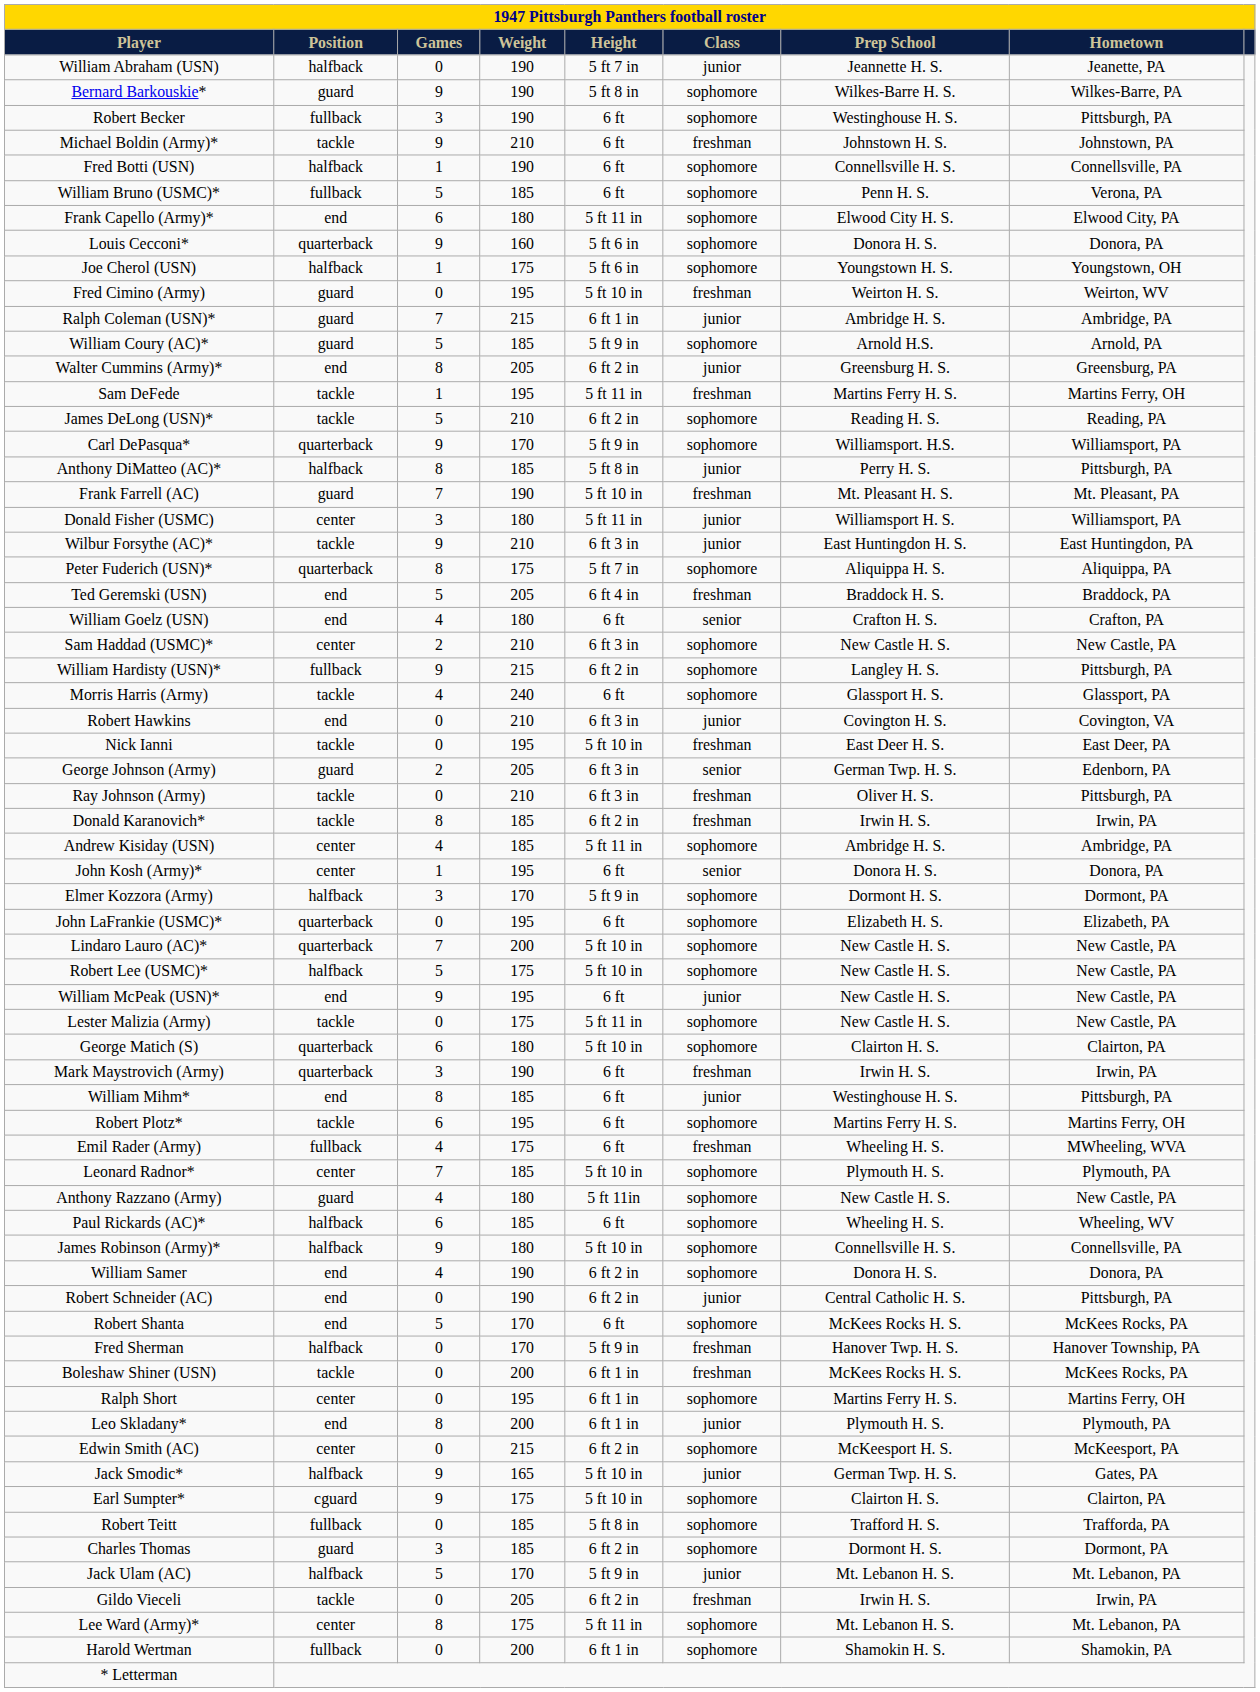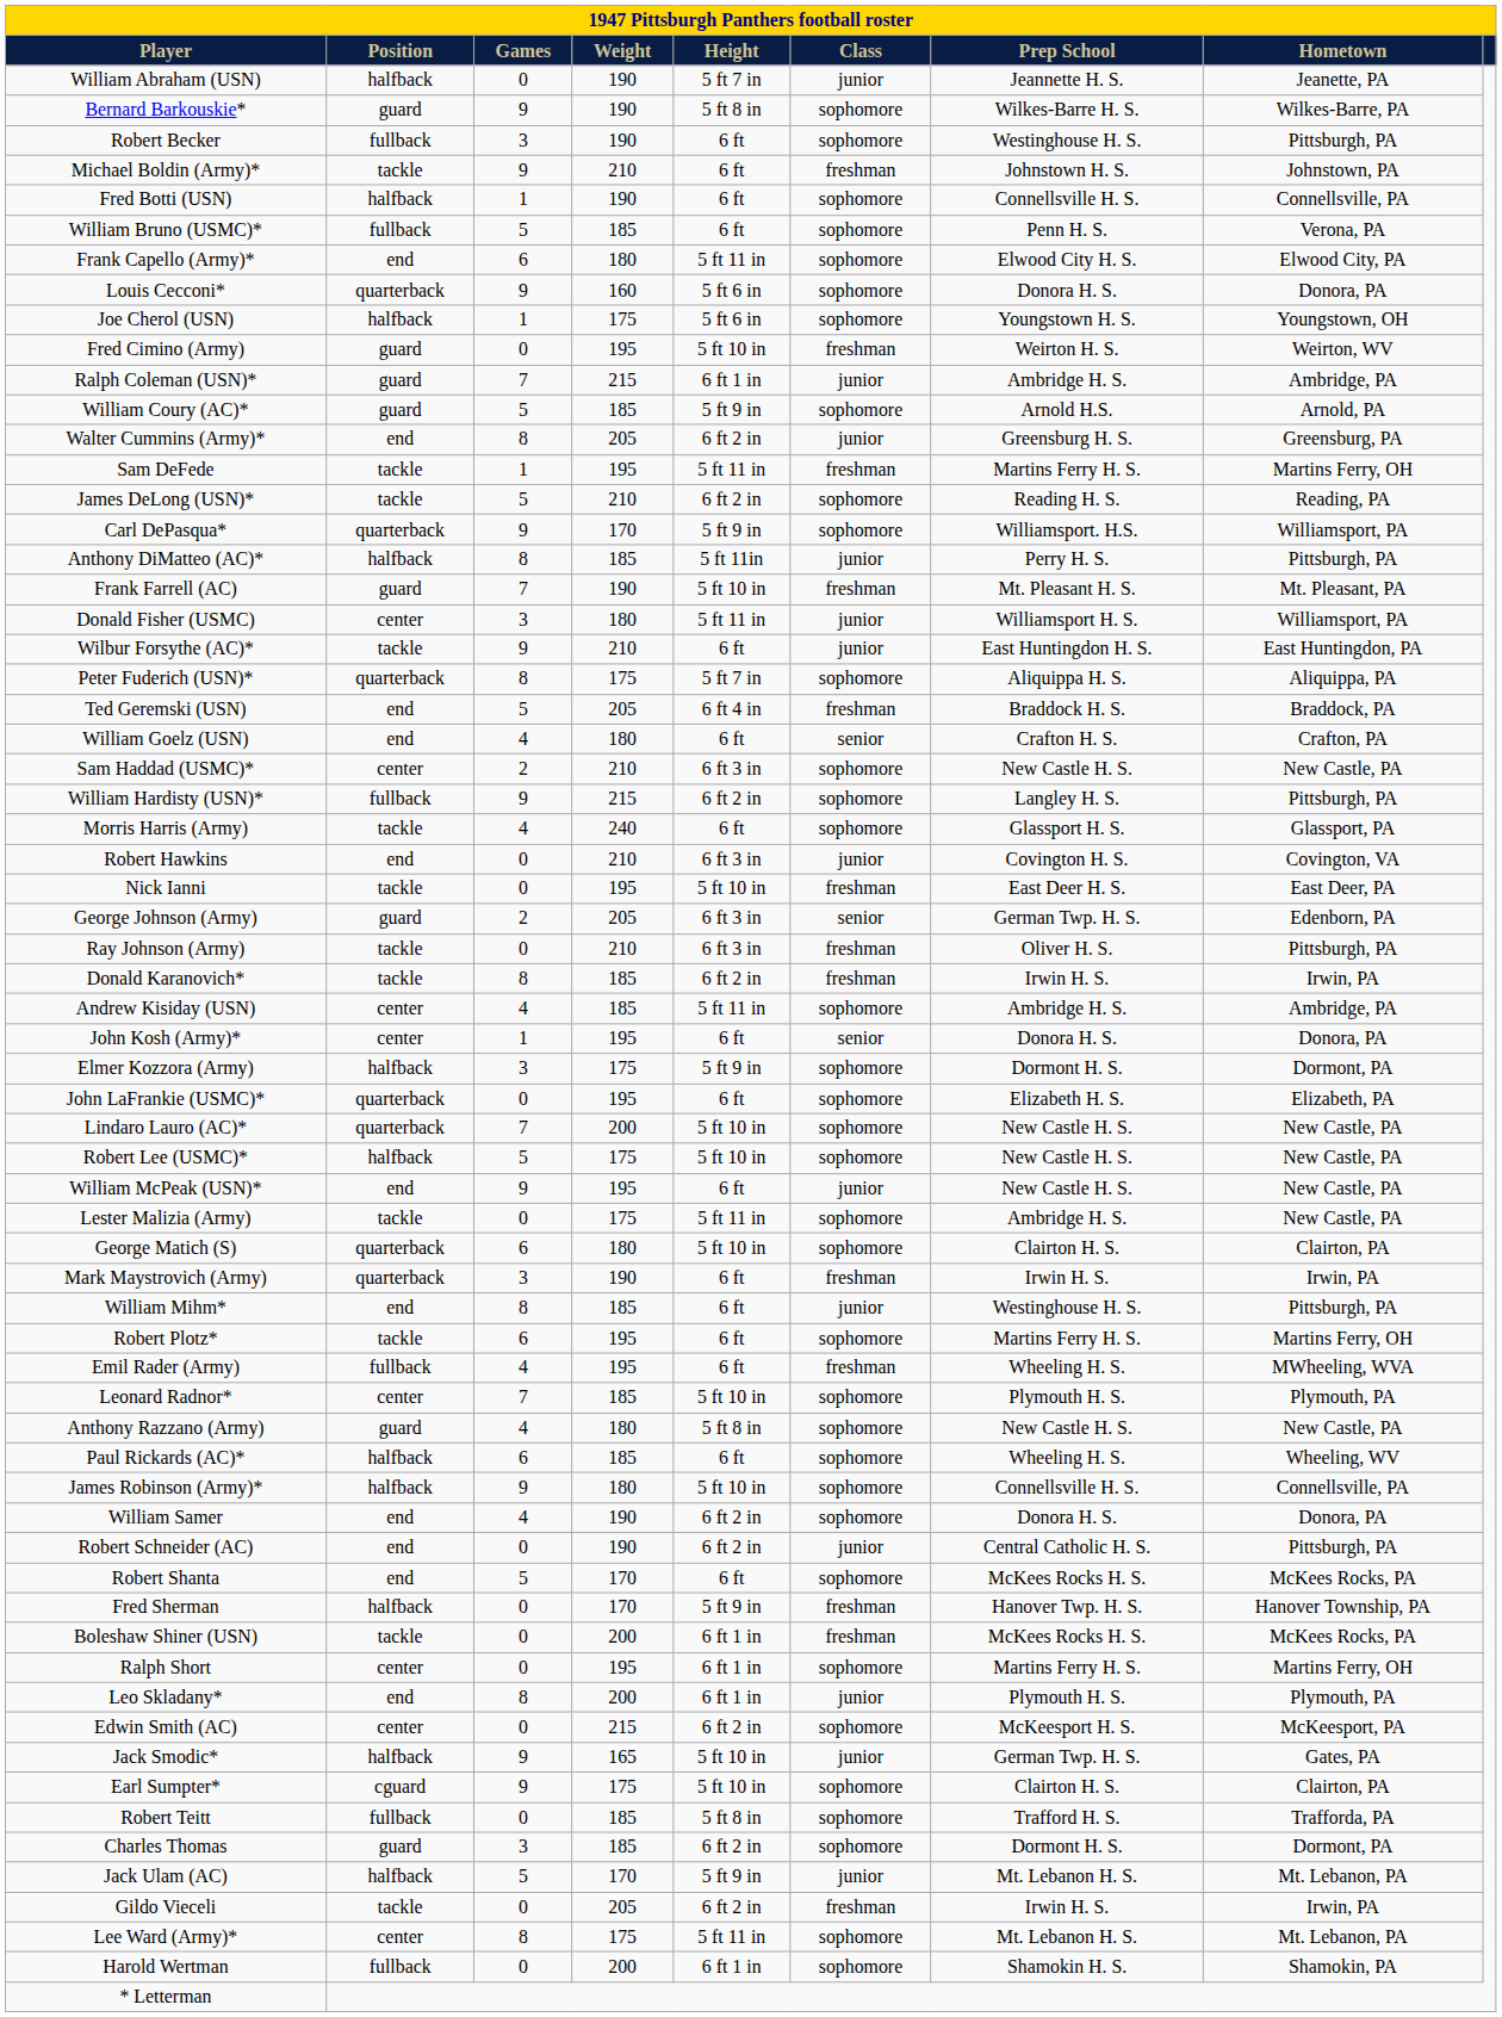Anthony DiMatteo (AC)* | Height: 5 ft 8 in -> 5 ft 11in
Wilbur Forsythe (AC)* | Height: 6 ft 3 in -> 6 ft
Elmer Kozzora (Army) | Weight: 170 -> 175
Lester Malizia (Army) | Prep School: New Castle H. S. -> Ambridge H. S.
Emil Rader (Army) | Weight: 175 -> 195
Anthony Razzano (Army) | Height: 5 ft 11in -> 5 ft 8 in
